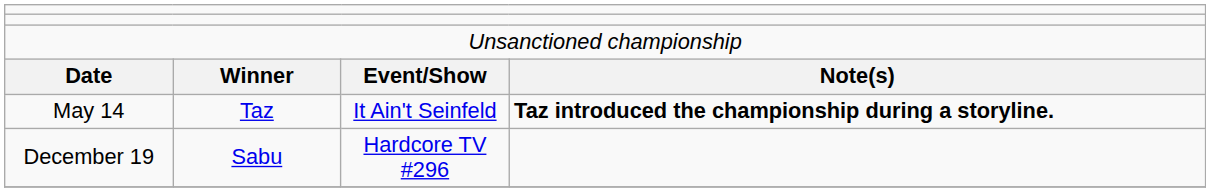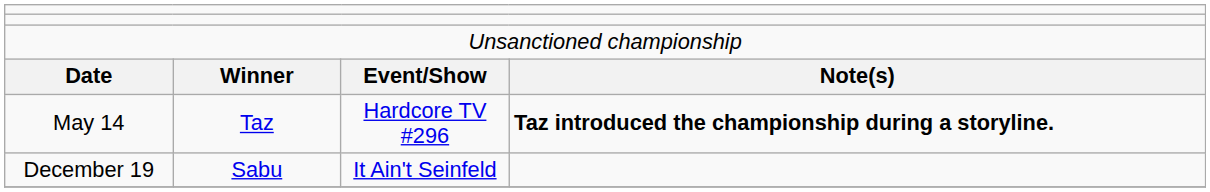May 14 | column 3: It Ain't Seinfeld -> Hardcore TV #296
December 19 | column 3: Hardcore TV #296 -> It Ain't Seinfeld
